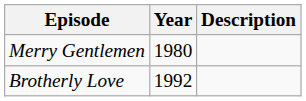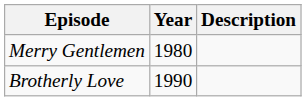Brotherly Love | Year: 1992 -> 1990
